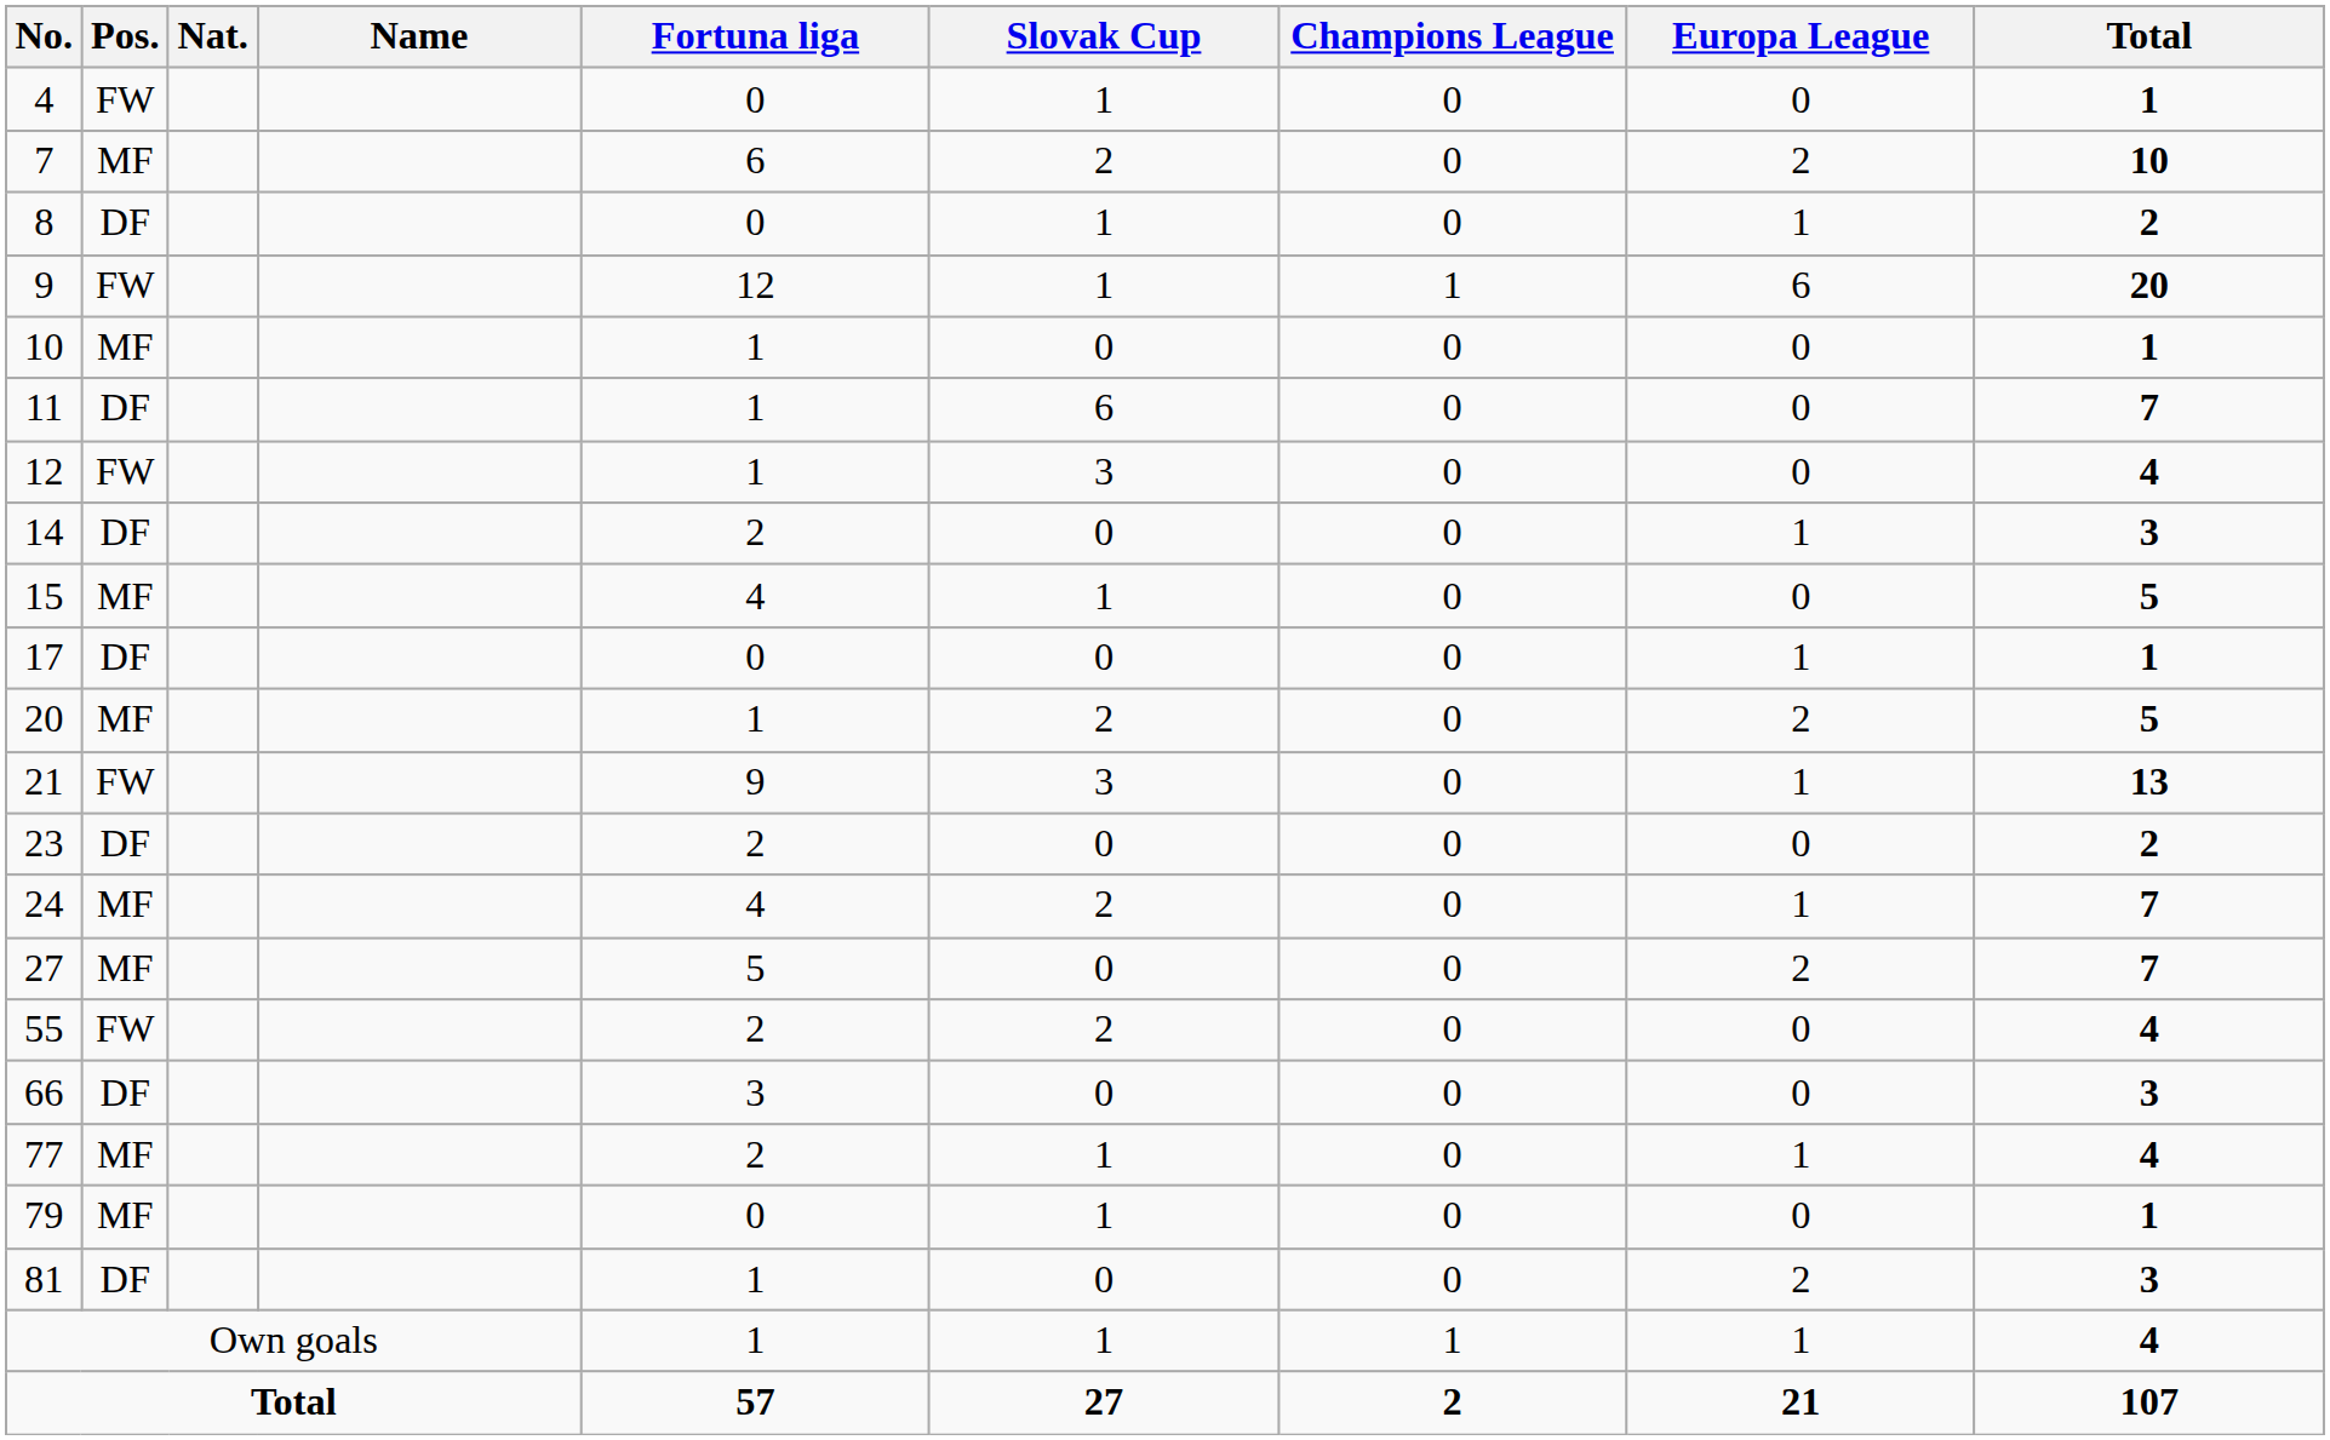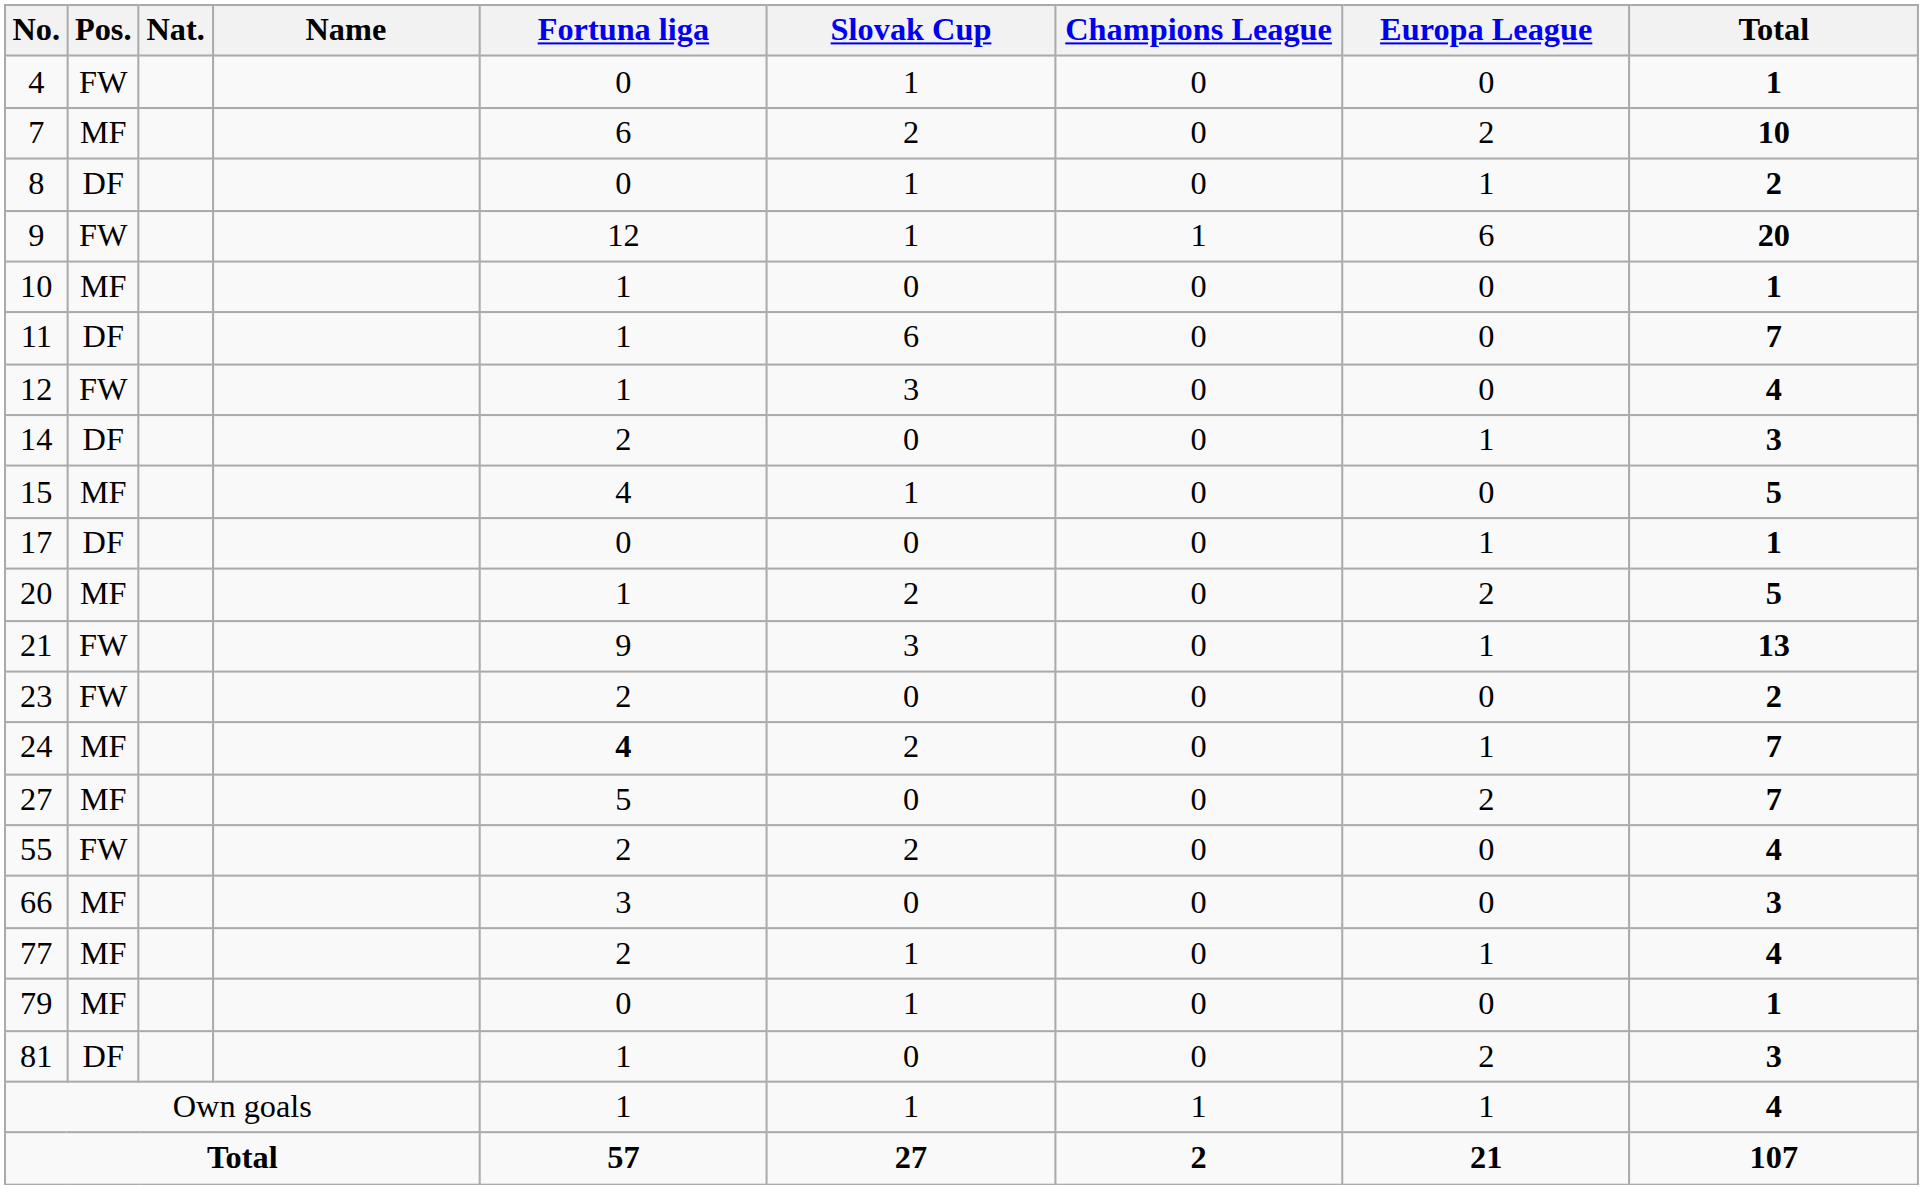23 | Pos.: DF -> FW
24 | Fortuna liga: normal -> bold
66 | Pos.: DF -> MF
